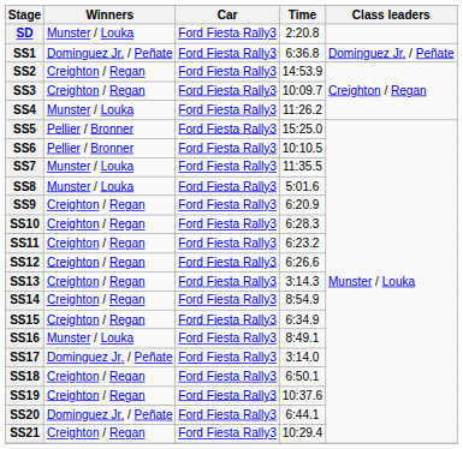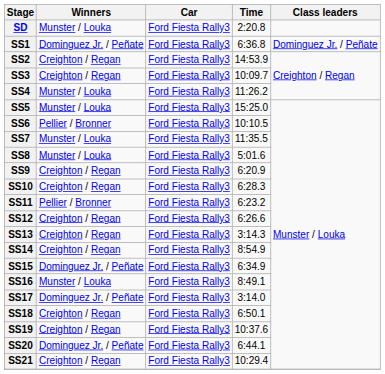SS5 | Winners: Pellier / Bronner -> Munster / Louka
SS11 | Winners: Creighton / Regan -> Pellier / Bronner
SS15 | Winners: Creighton / Regan -> Dominguez Jr. / Peñate
